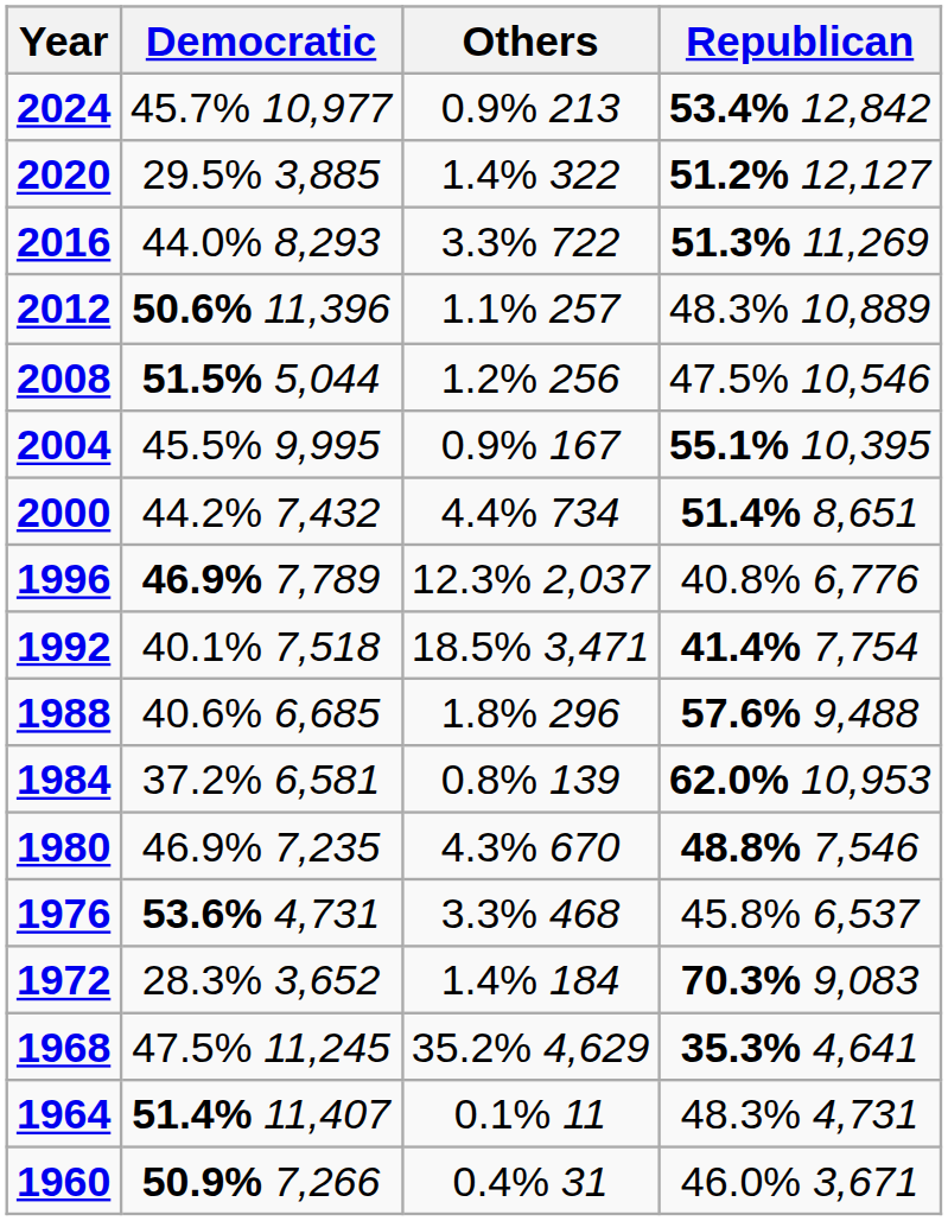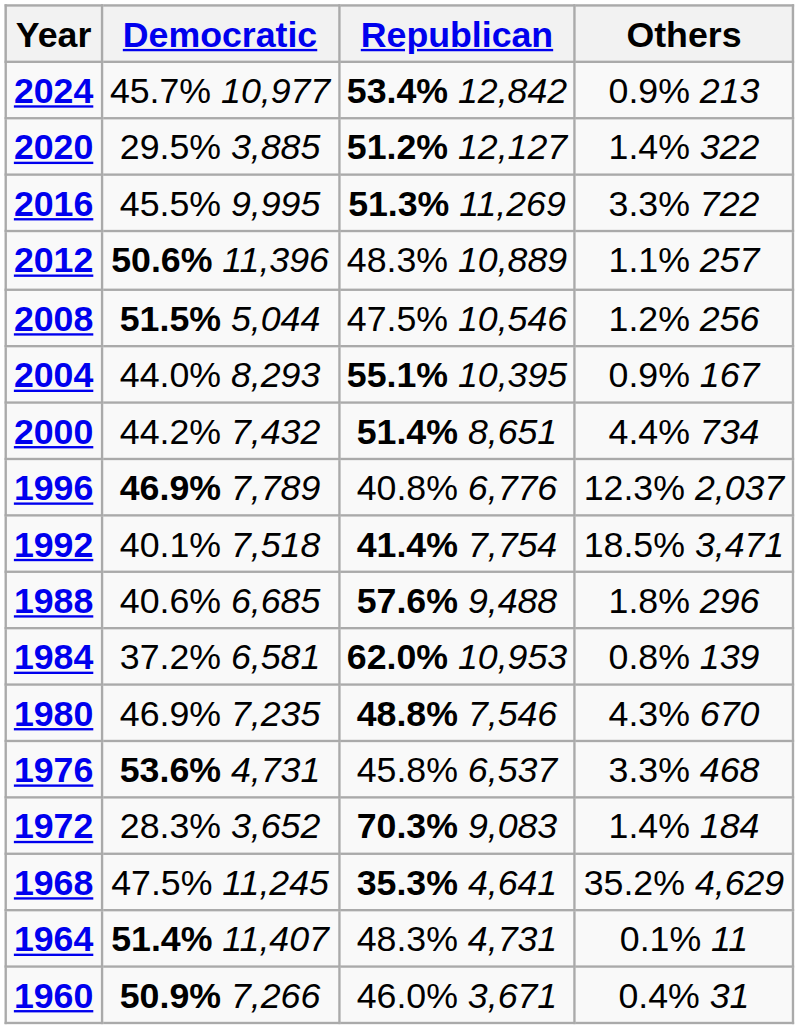columns swapped: Republican <-> Others
2016 | Democratic: 44.0% 8,293 -> 45.5% 9,995
2004 | Democratic: 45.5% 9,995 -> 44.0% 8,293
